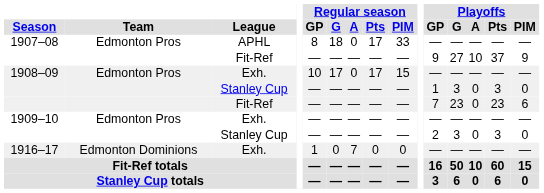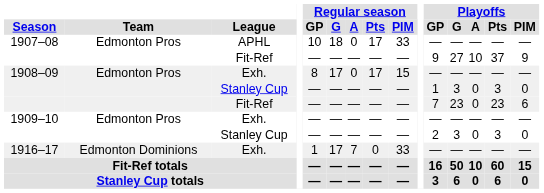1907–08 | Regular season / GP: 8 -> 10
1908–09 | Regular season / GP: 10 -> 8
1916–17 | Regular season / G: 0 -> 17
1916–17 | Regular season / PIM: 0 -> 33
